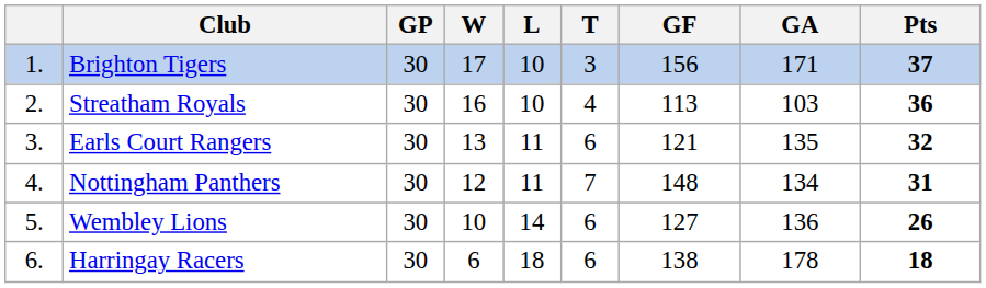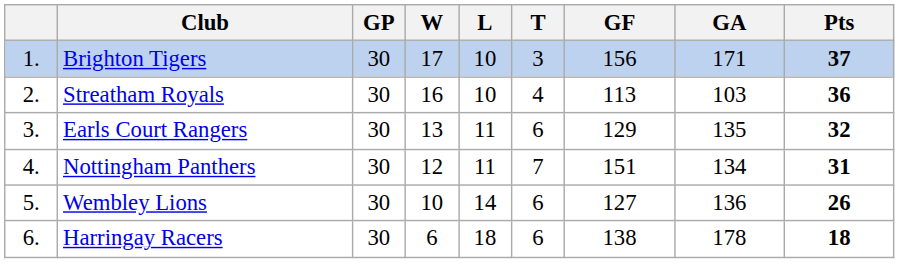Earls Court Rangers | GF: 121 -> 129
Nottingham Panthers | GF: 148 -> 151
